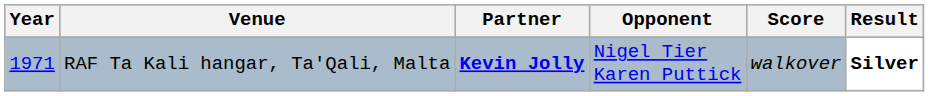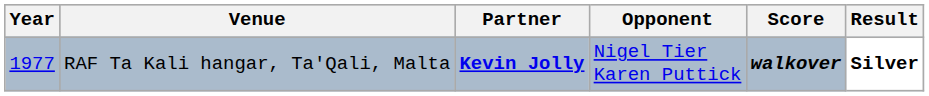RAF Ta Kali hangar, Ta'Qali, Malta | Year: 1971 -> 1977
RAF Ta Kali hangar, Ta'Qali, Malta | Score: normal -> bold
